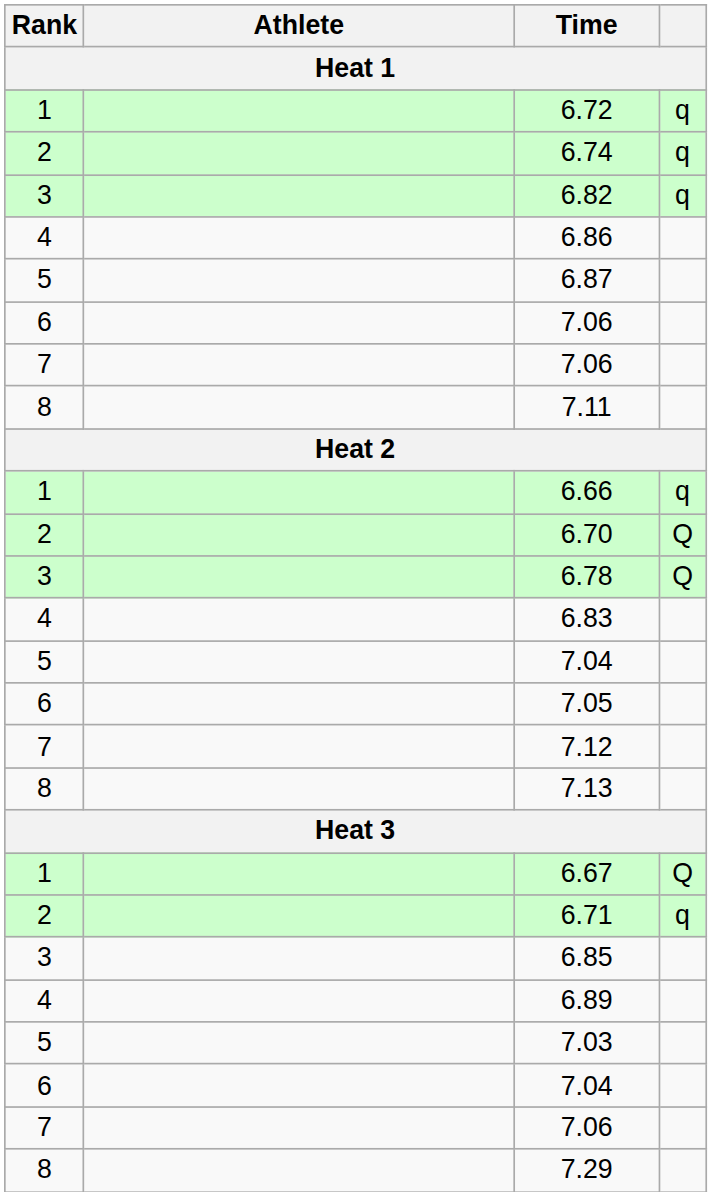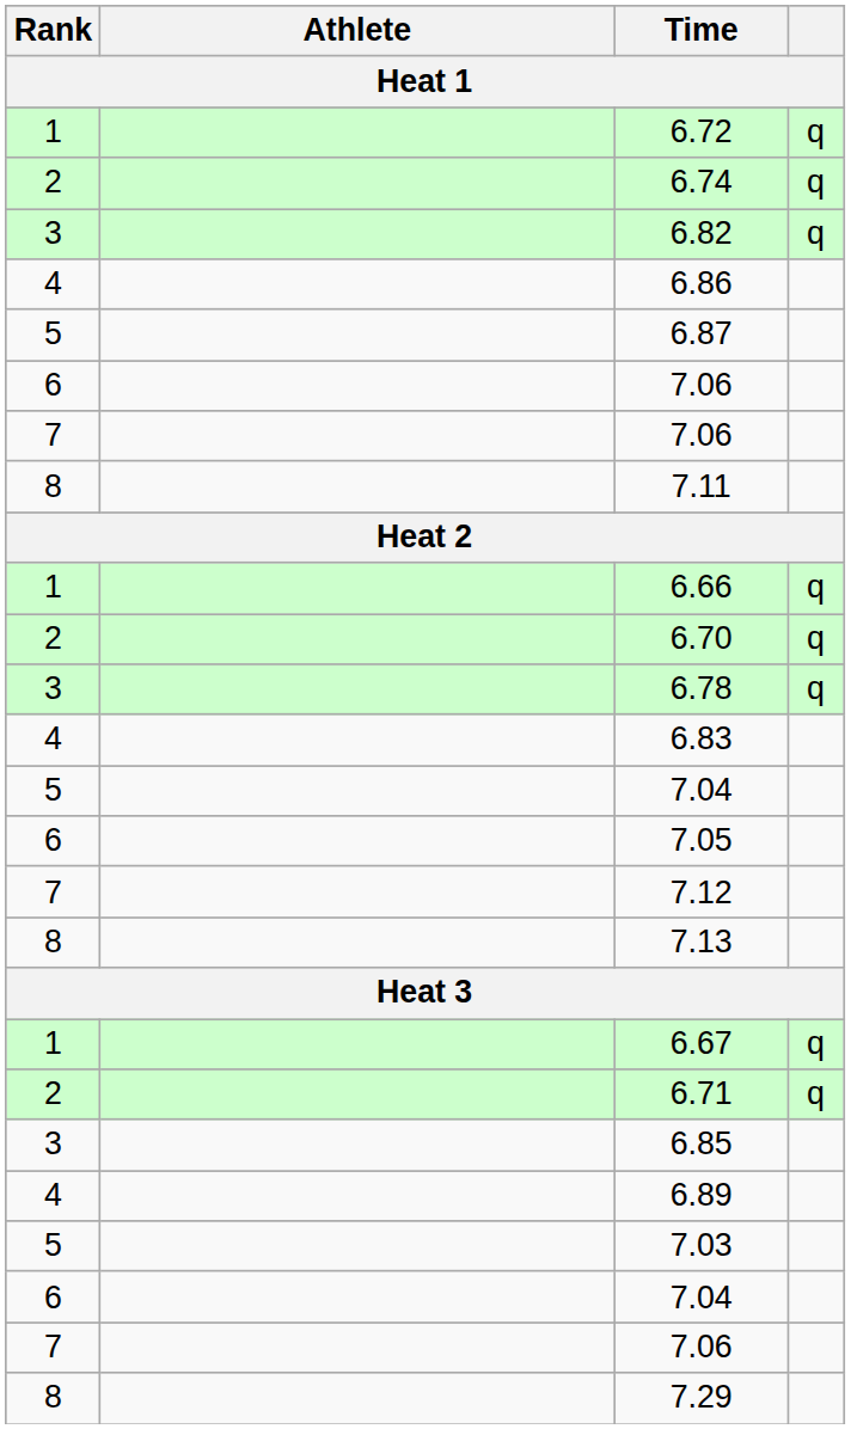6.70 | column 4: Q -> q
6.78 | column 4: Q -> q
6.67 | column 4: Q -> q
